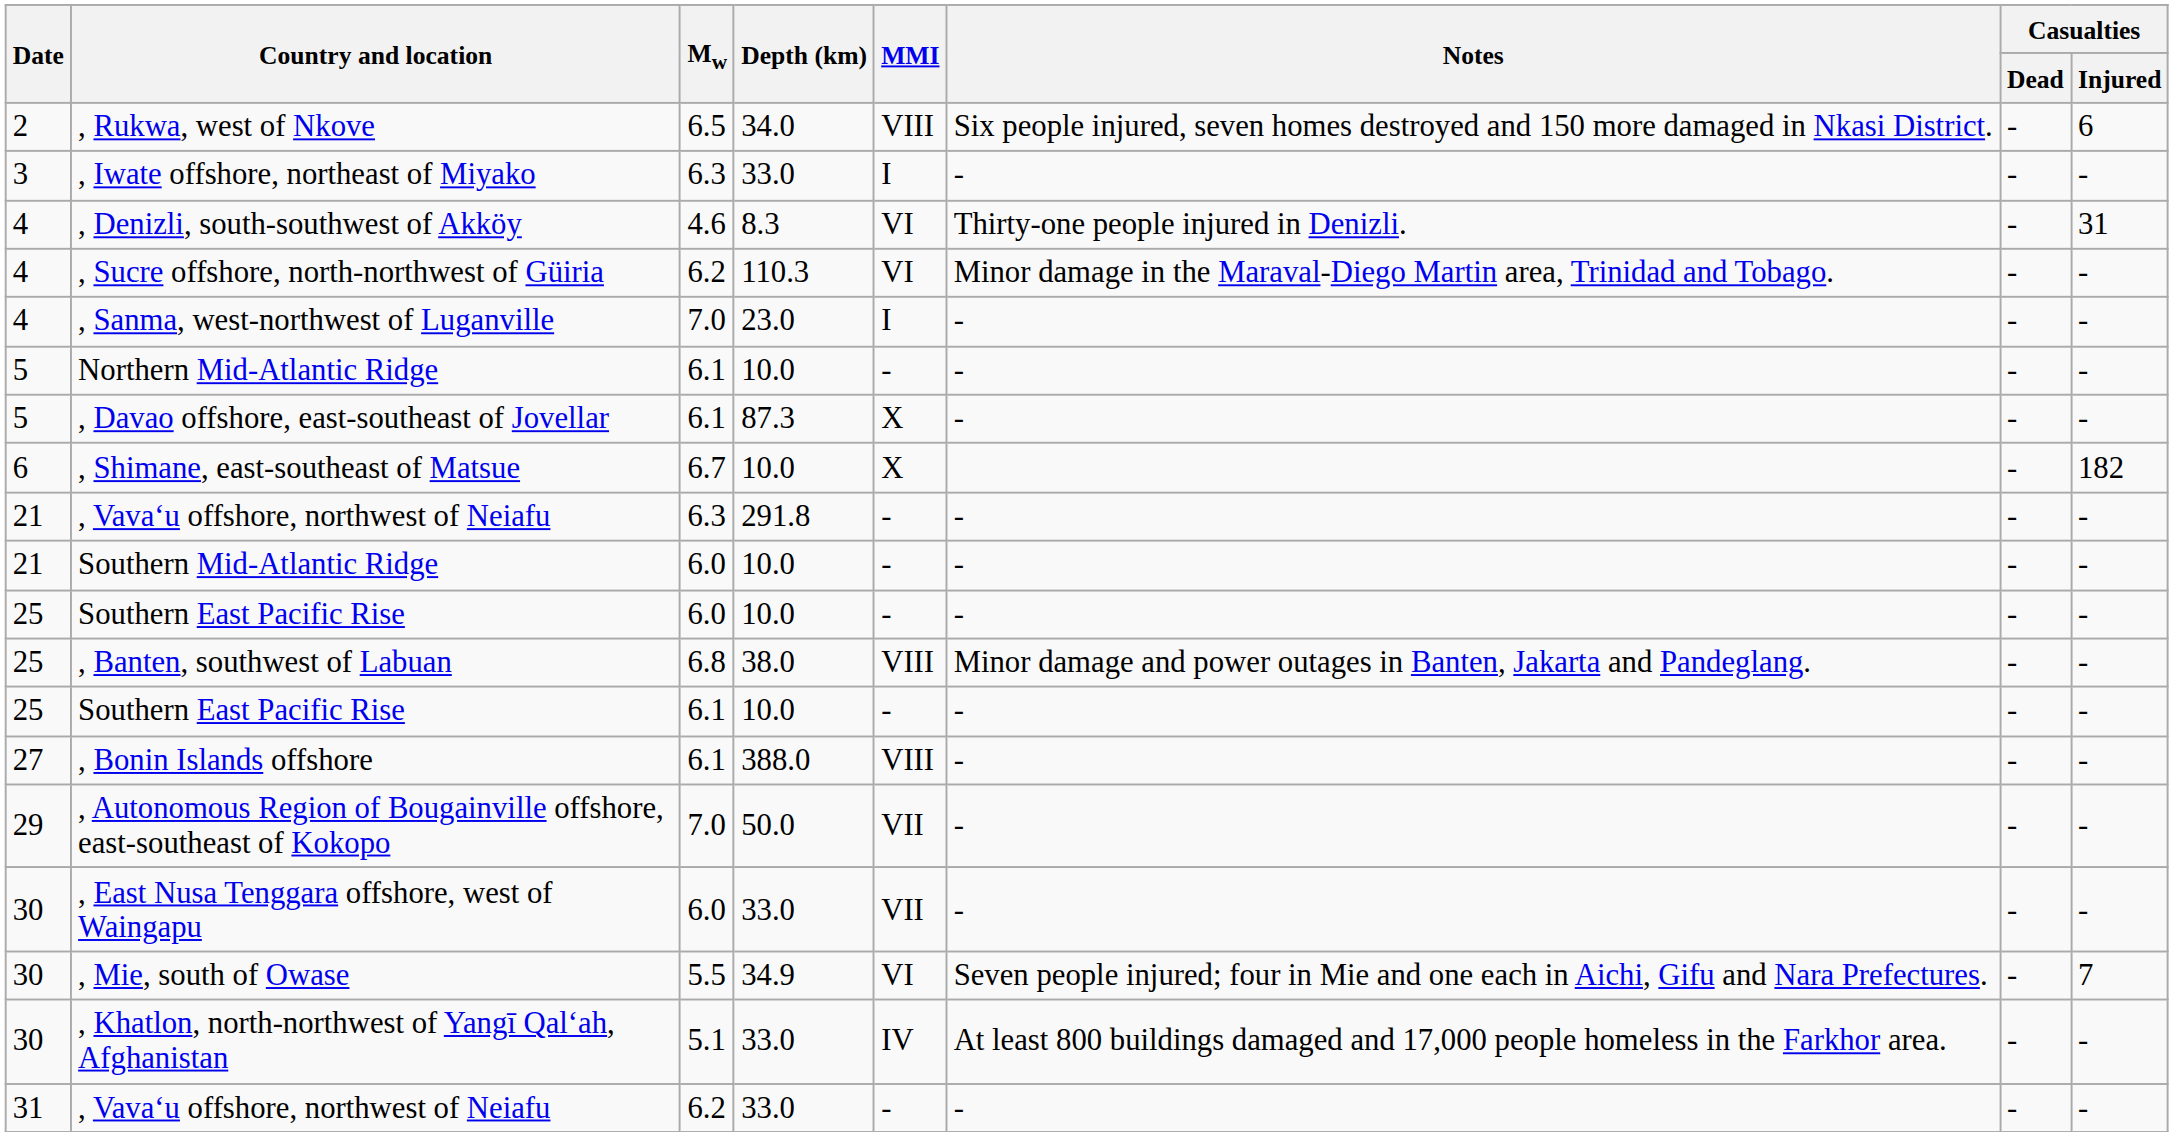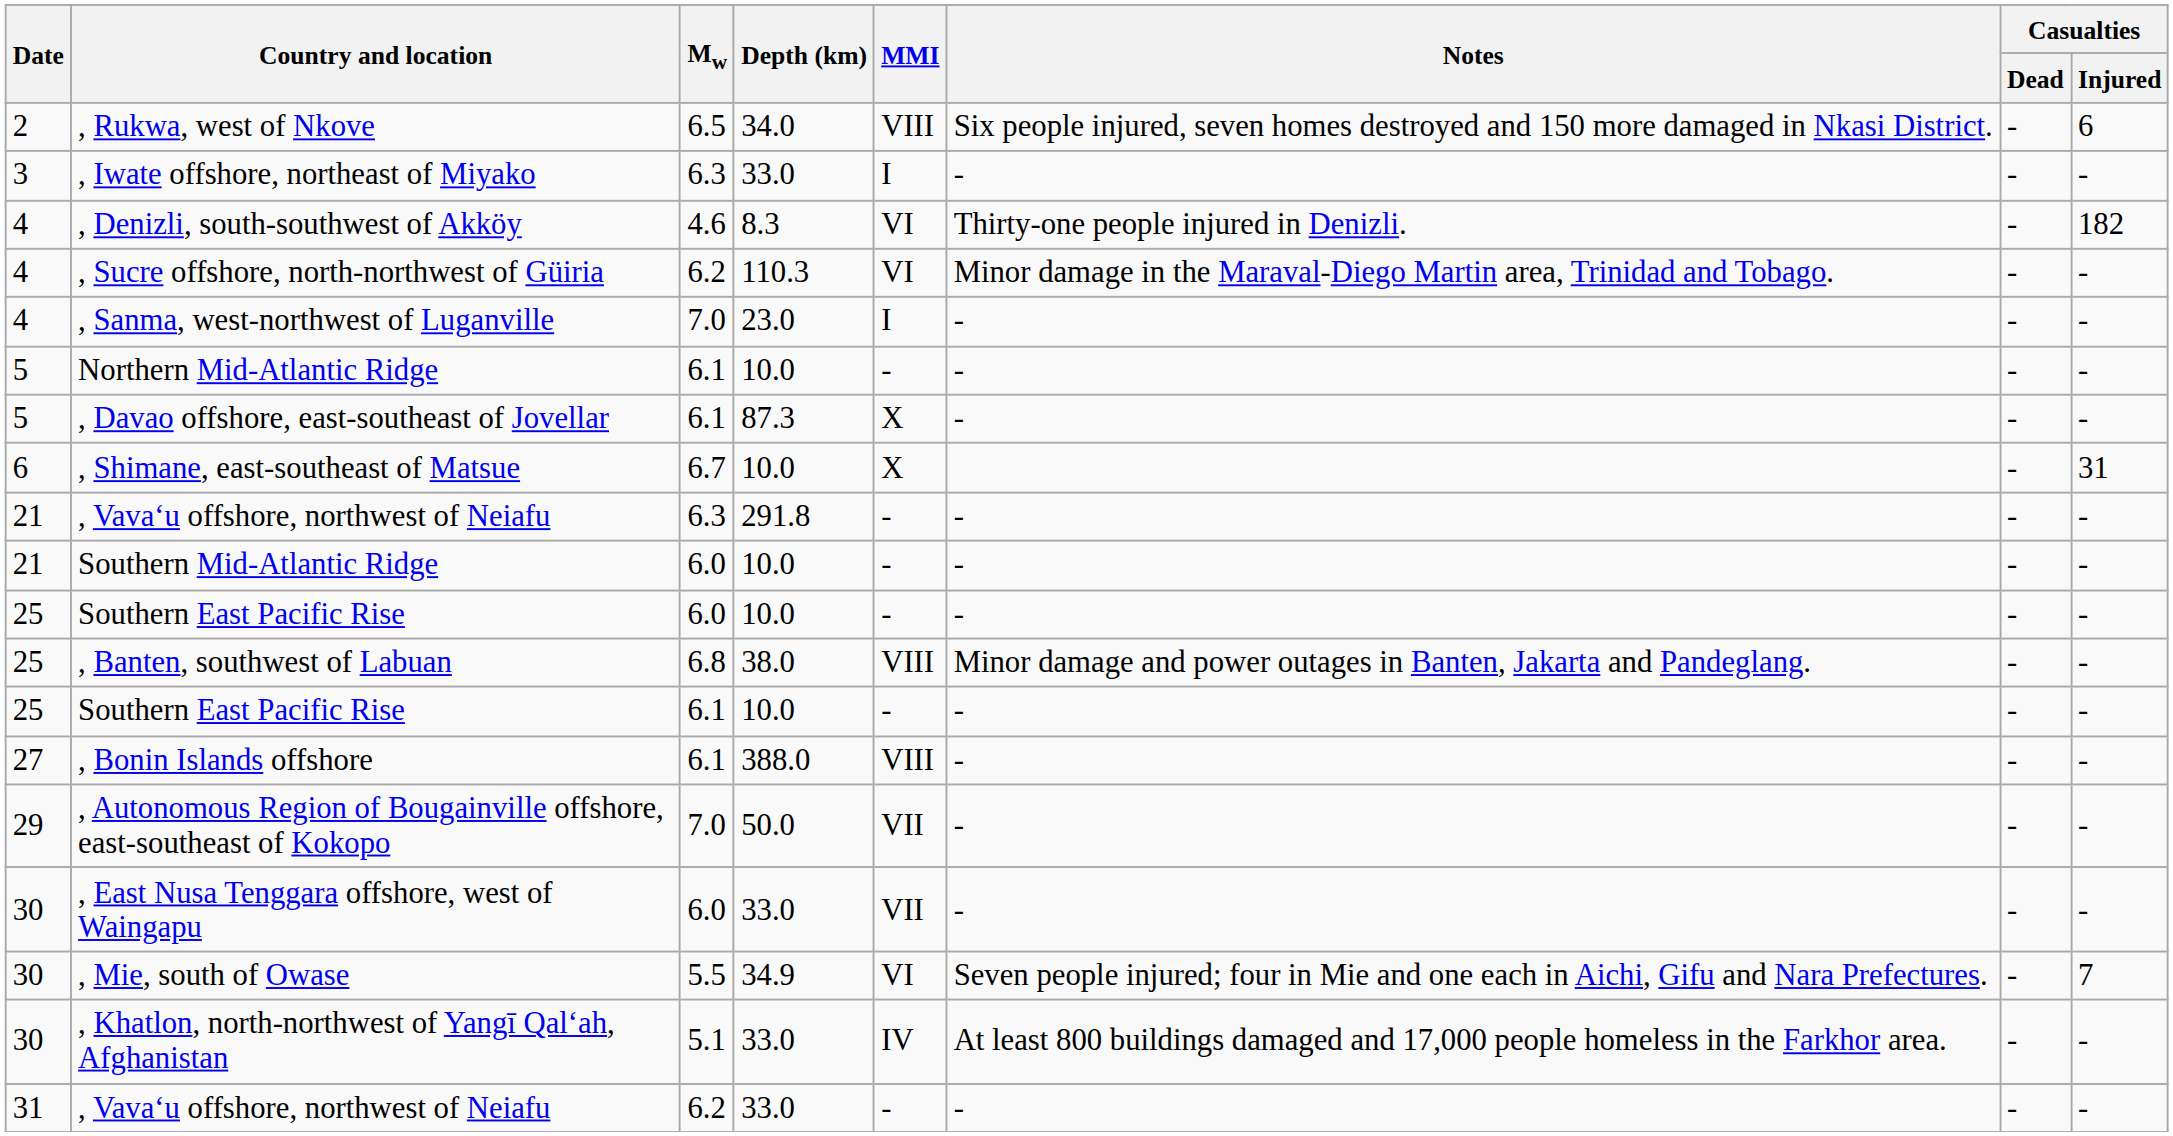, Denizli, south-southwest of Akköy | Casualties / Injured: 31 -> 182
, Shimane, east-southeast of Matsue | Casualties / Injured: 182 -> 31
